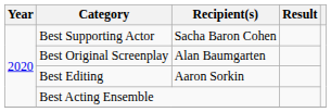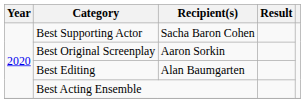Best Original Screenplay | Recipient(s): Alan Baumgarten -> Aaron Sorkin
Best Editing | Recipient(s): Aaron Sorkin -> Alan Baumgarten
